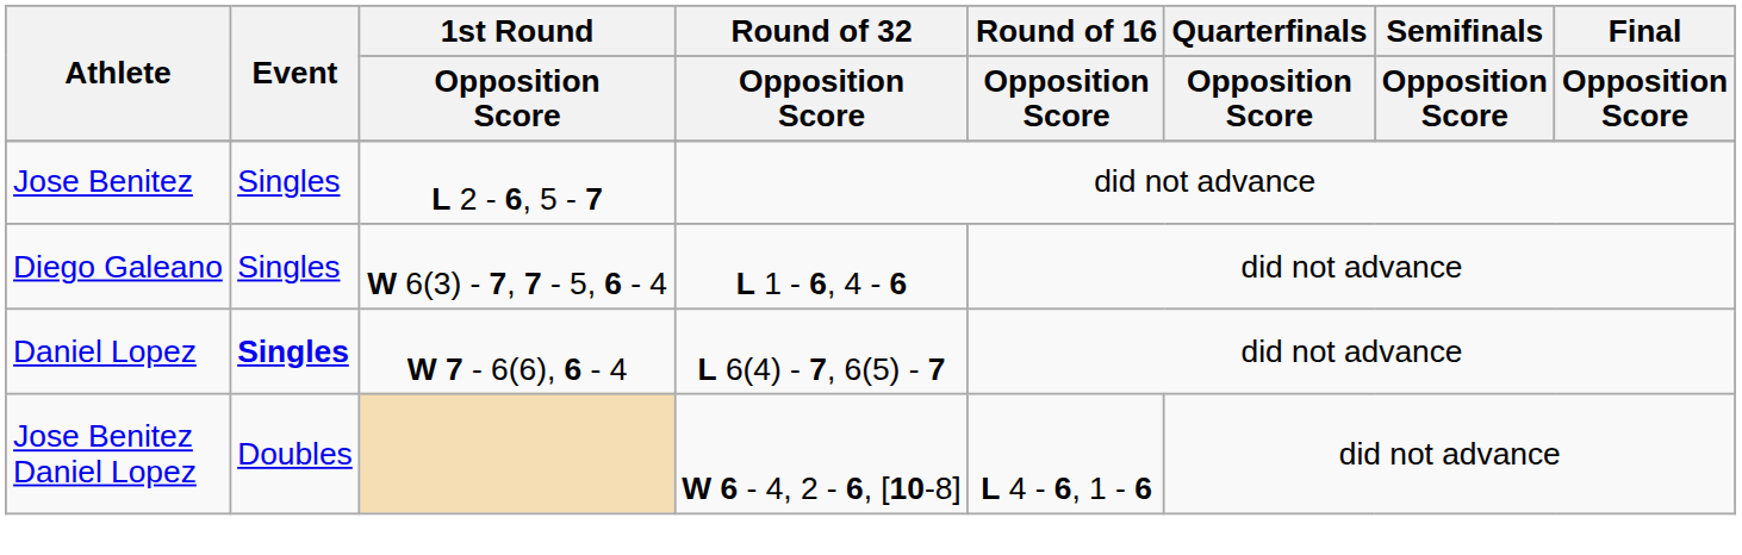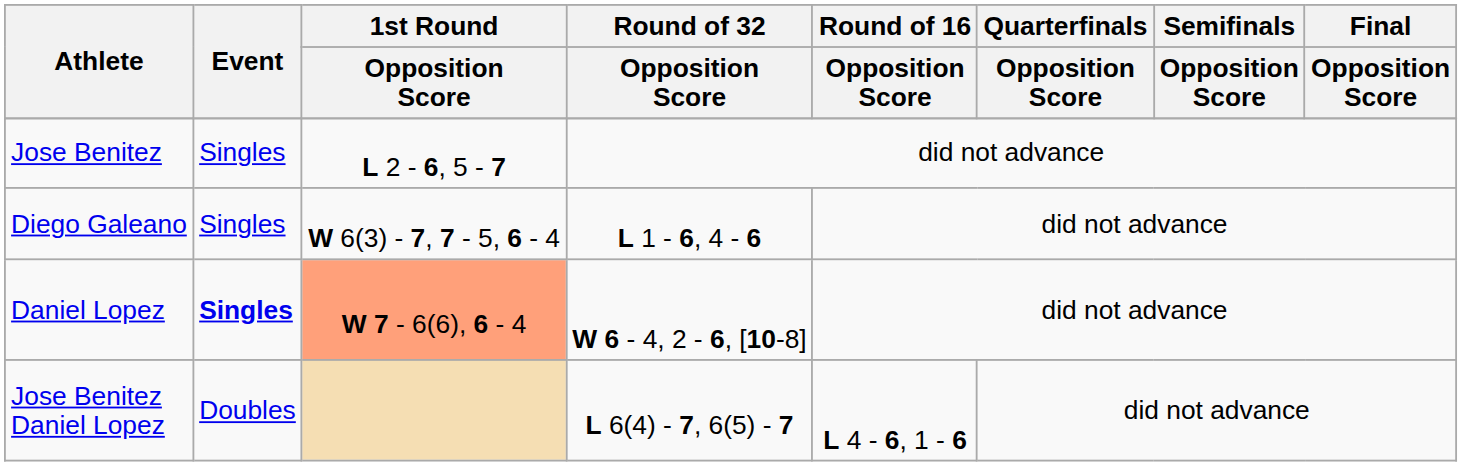Daniel Lopez | 1st Round / Opposition Score: no background -> lightsalmon background
Daniel Lopez | Round of 32 / Opposition Score: L 6(4) - 7, 6(5) - 7 -> W 6 - 4, 2 - 6, [10-8]
Jose Benitez Daniel Lopez | Round of 32 / Opposition Score: W 6 - 4, 2 - 6, [10-8] -> L 6(4) - 7, 6(5) - 7
